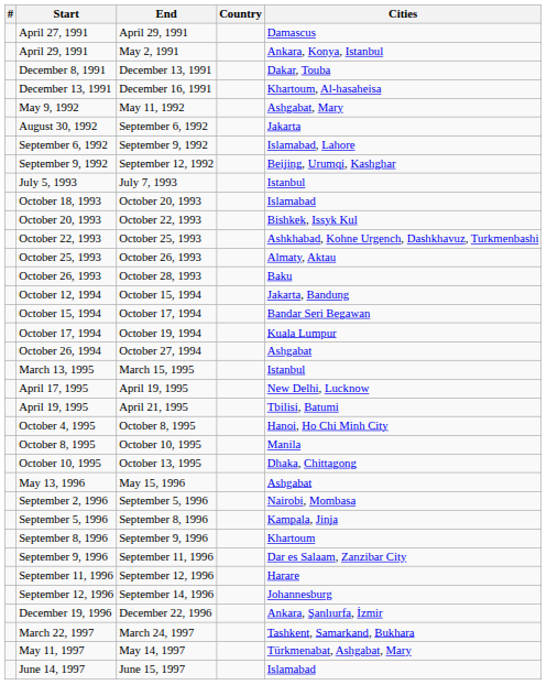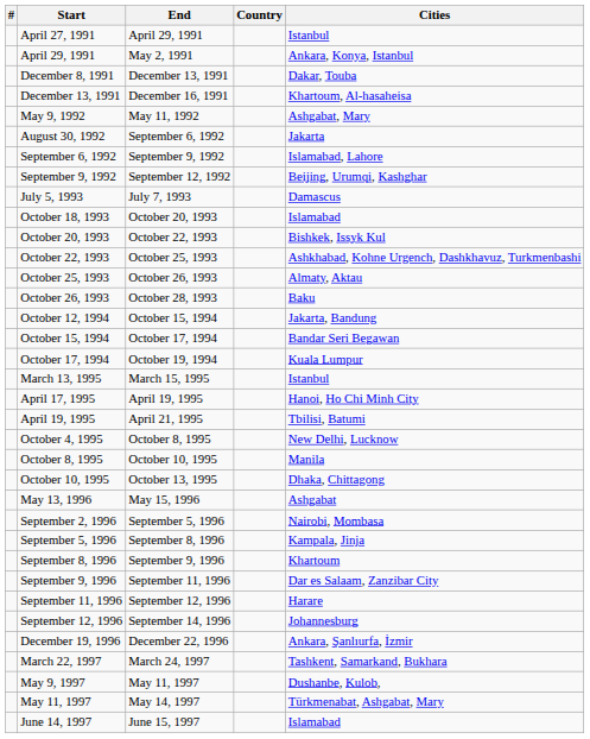April 27, 1991 | Cities: Damascus -> Istanbul
July 5, 1993 | Cities: Istanbul -> Damascus
- row: October 26, 1994 | October 27, 1994 | Ashgabat
April 17, 1995 | Cities: New Delhi, Lucknow -> Hanoi, Ho Chi Minh City
October 4, 1995 | Cities: Hanoi, Ho Chi Minh City -> New Delhi, Lucknow
+ row: May 9, 1997 | May 11, 1997 | Dushanbe, Kulob,
